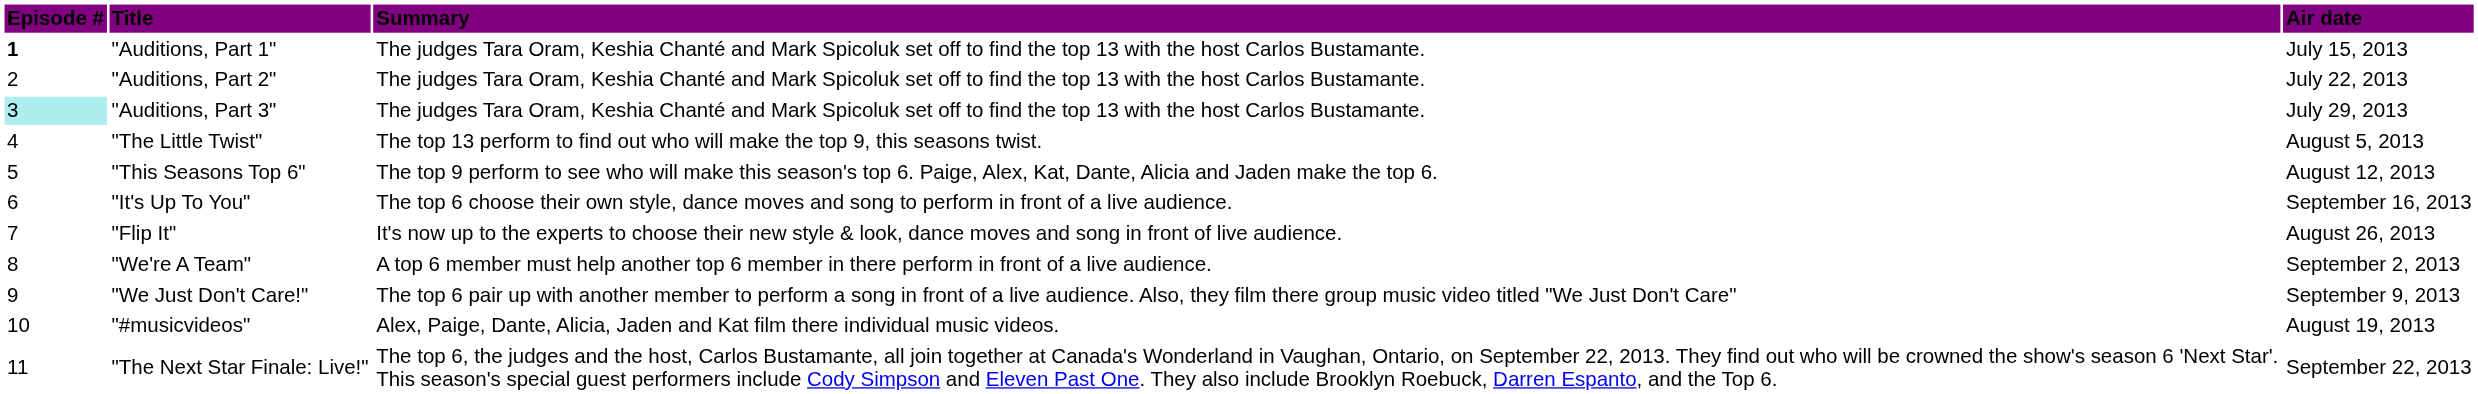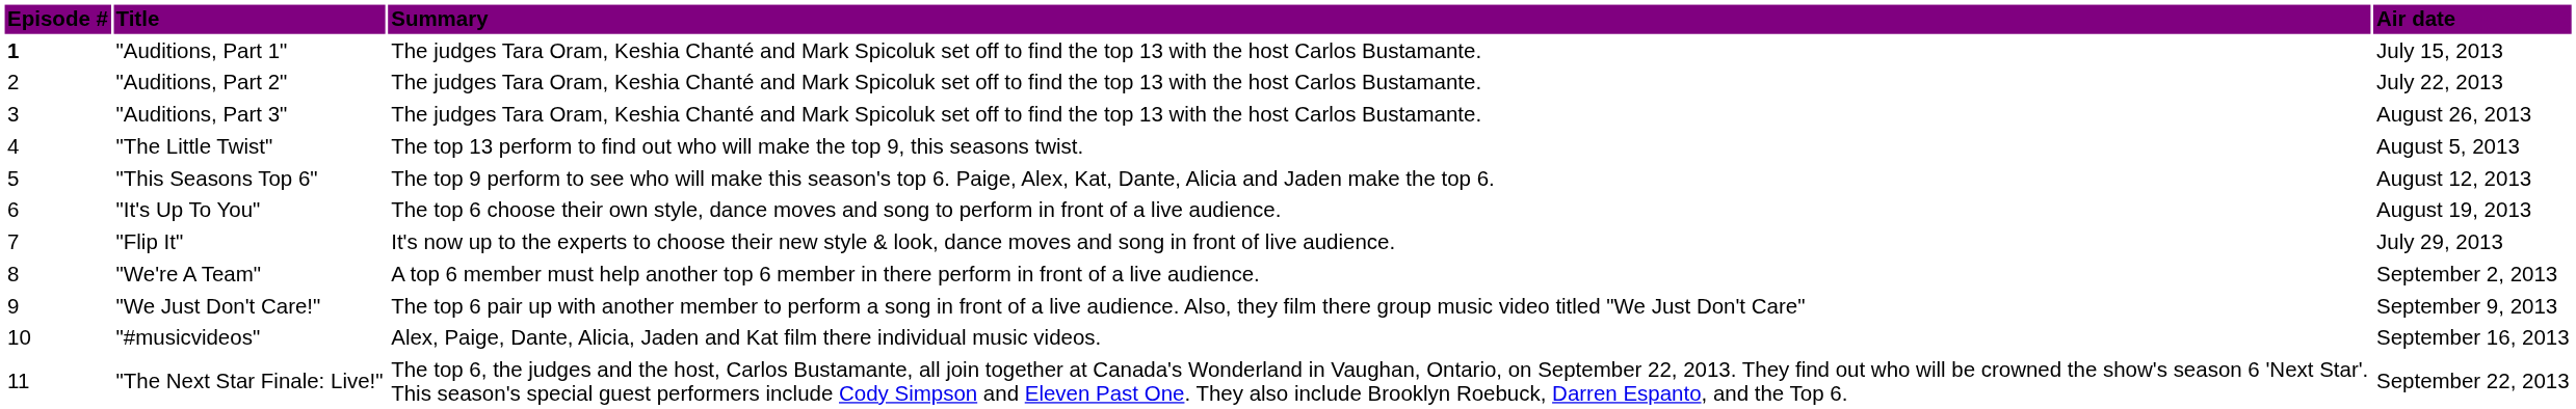"Auditions, Part 3" | Episode #: paleturquoise background -> no background
"Auditions, Part 3" | Air date: July 29, 2013 -> August 26, 2013
"It's Up To You" | Air date: September 16, 2013 -> August 19, 2013
"Flip It" | Air date: August 26, 2013 -> July 29, 2013
"#musicvideos" | Air date: August 19, 2013 -> September 16, 2013
